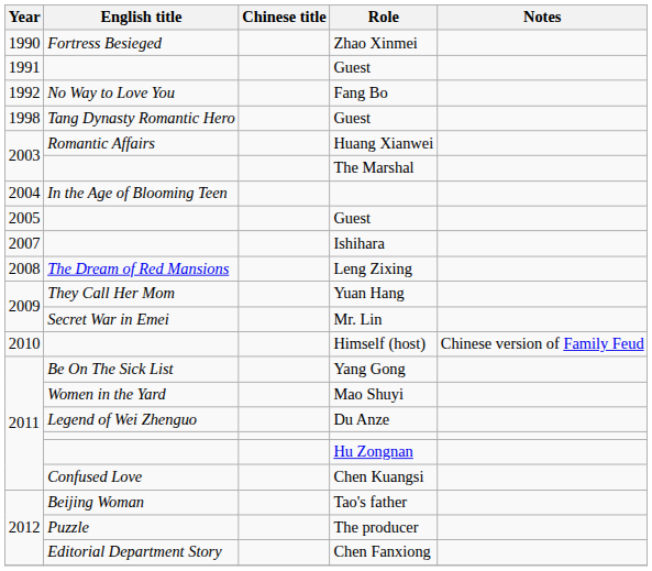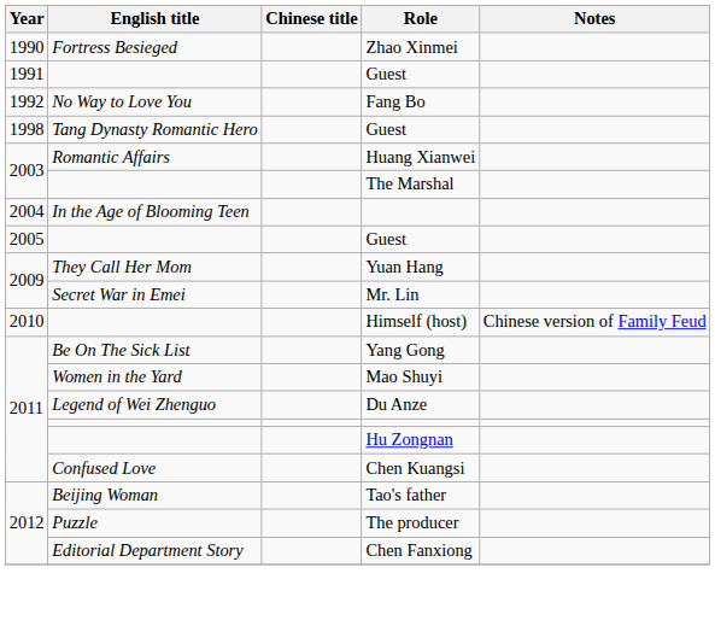- row: 2007 | Ishihara
- row: 2008 | The Dream of Red Mansions | Leng Zixing
